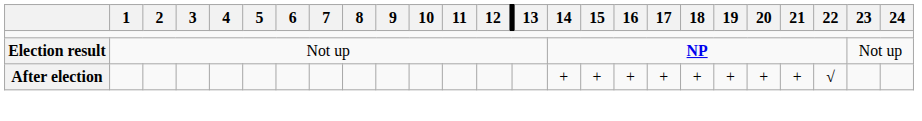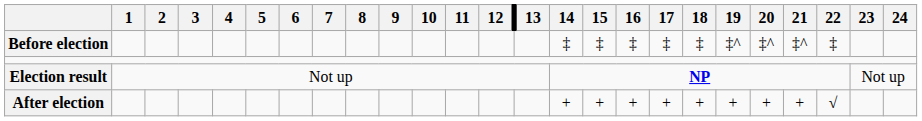+ row: Before election | ‡ | ‡ | ‡ | ‡ | ‡ | ‡^ | ‡^ | ‡^ | ‡
